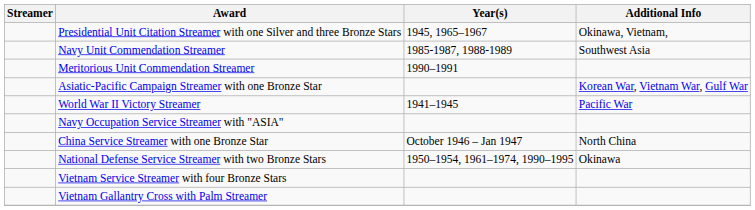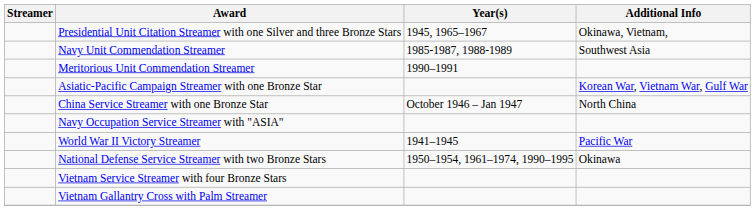rows swapped: World War II Victory Streamer <-> China Service Streamer with one Bronze Star
